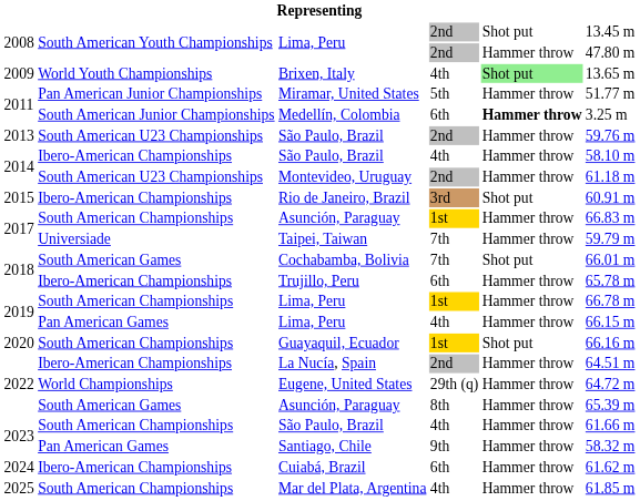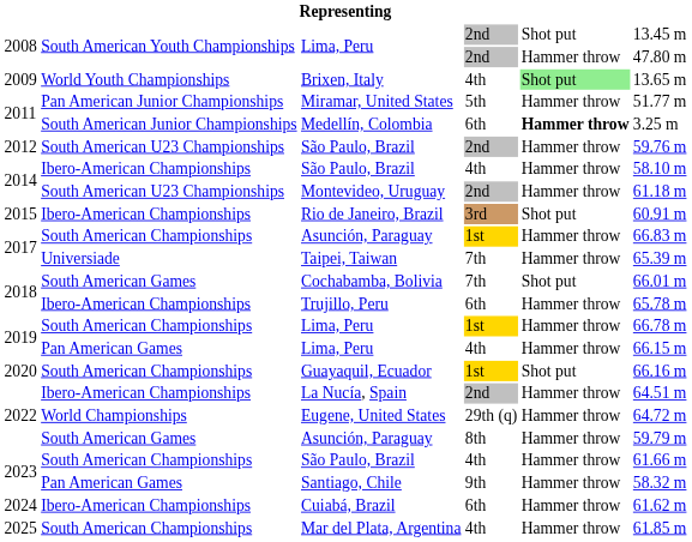South American U23 Championships / São Paulo, Brazil | column 1: 2013 -> 2012
Taipei, Taiwan | column 6: 59.79 m -> 65.39 m
South American Games / Asunción, Paraguay | column 6: 65.39 m -> 59.79 m
